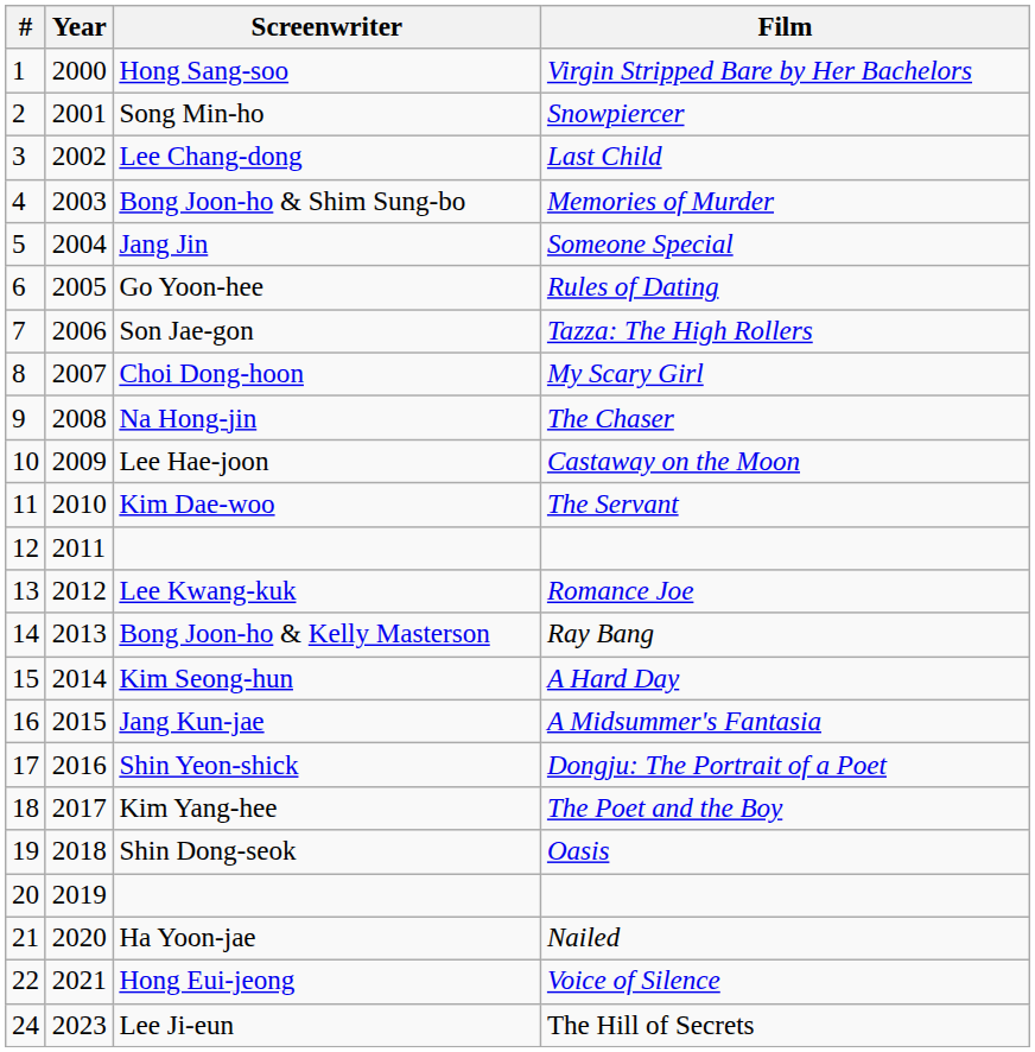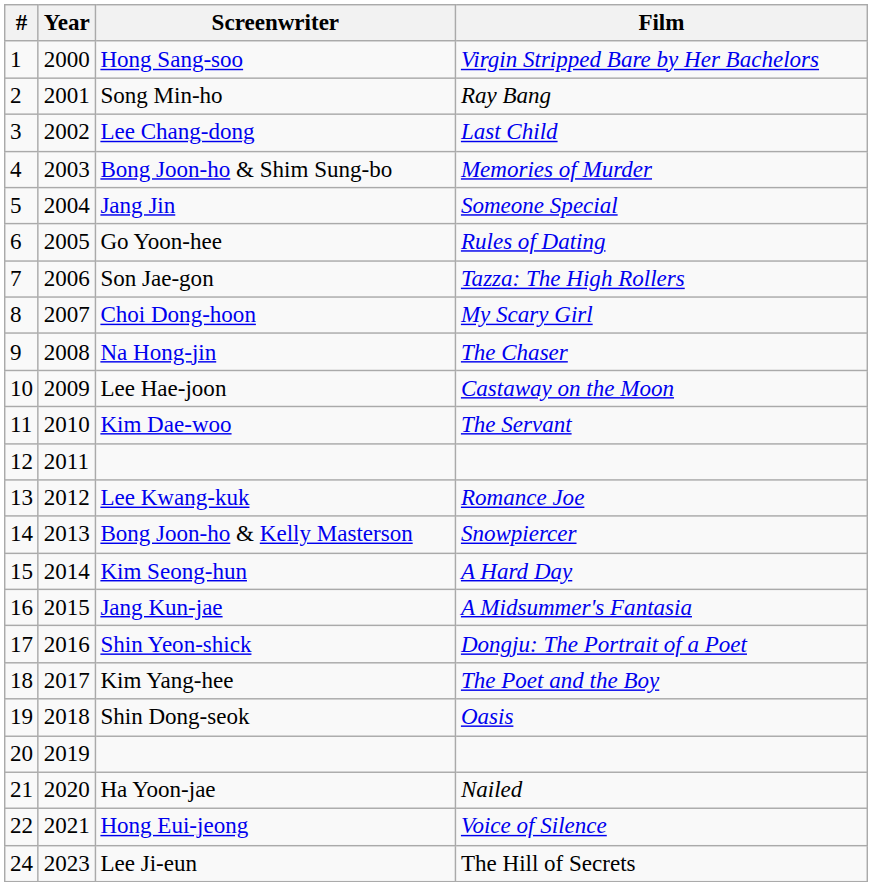Song Min-ho | Film: Snowpiercer -> Ray Bang
Bong Joon-ho & Kelly Masterson | Film: Ray Bang -> Snowpiercer
